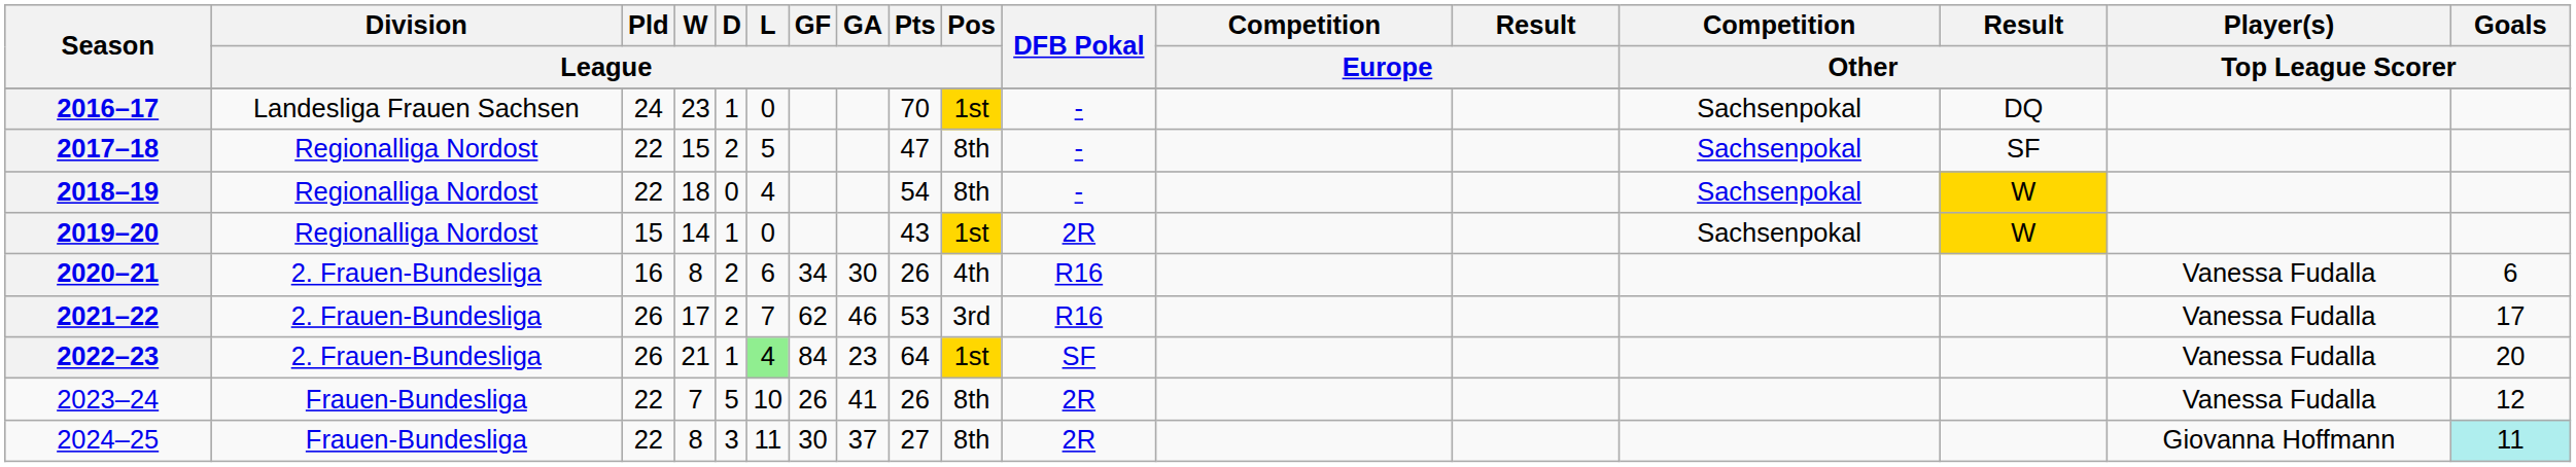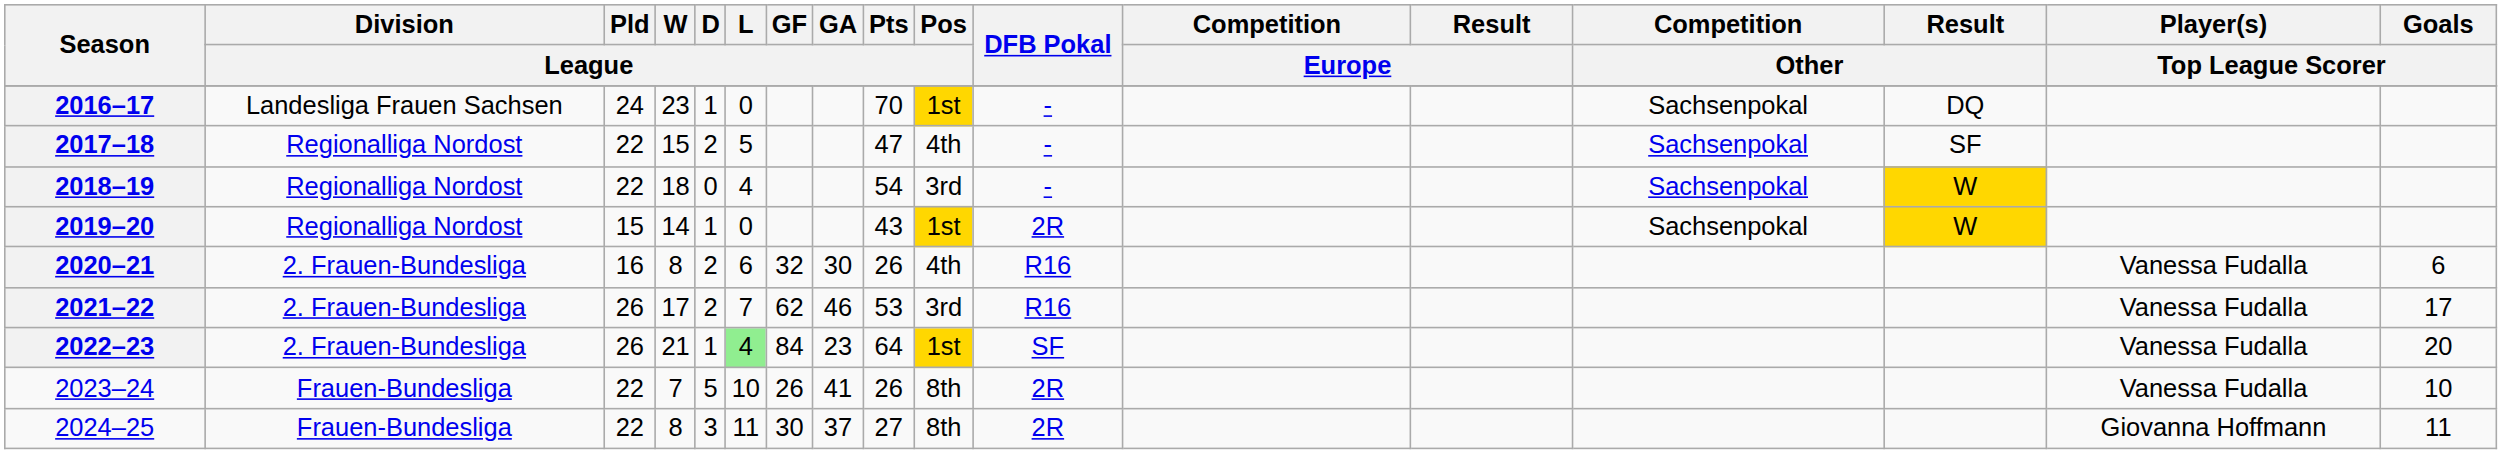2017–18 | Pos / League: 8th -> 4th
2018–19 | Pos / League: 8th -> 3rd
2020–21 | GF / League: 34 -> 32
2023–24 | Goals / Top League Scorer: 12 -> 10
2024–25 | Goals / Top League Scorer: paleturquoise background -> no background
